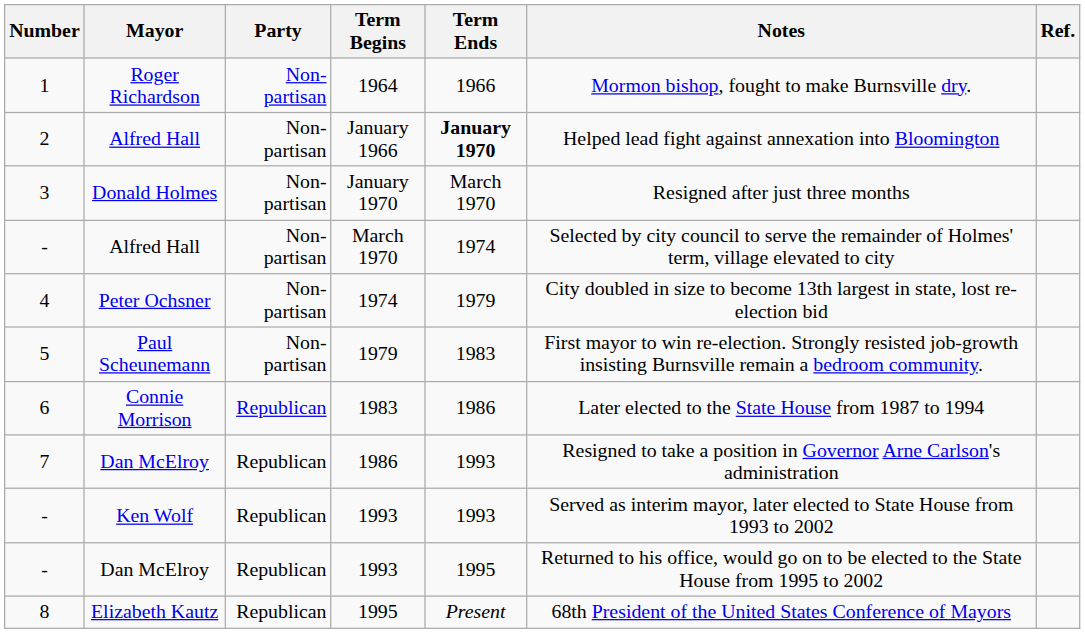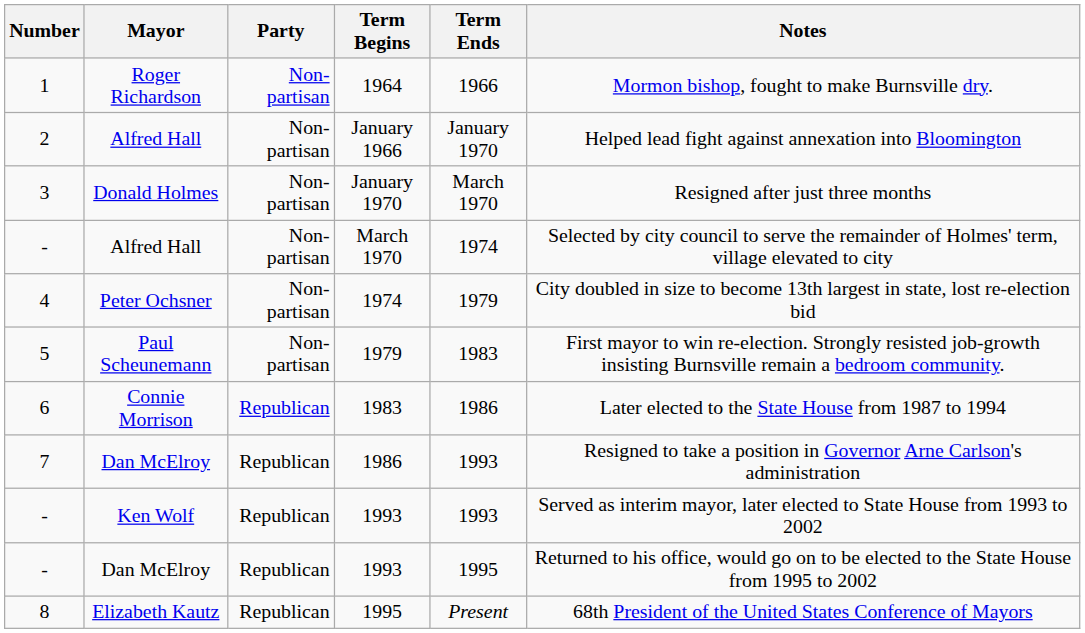- column: Ref.
January 1966 | Term Ends: bold -> normal
